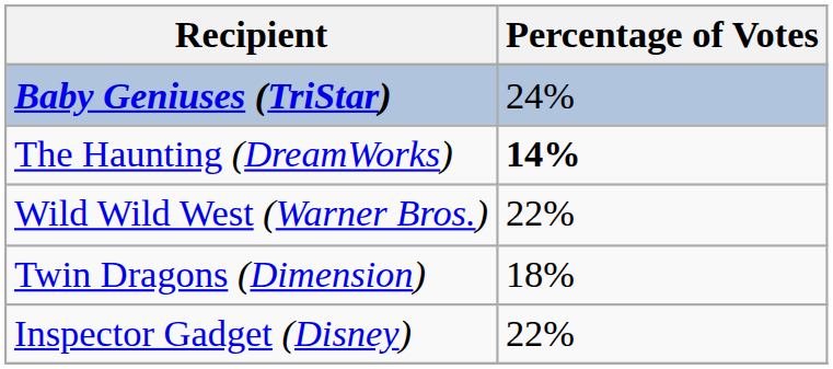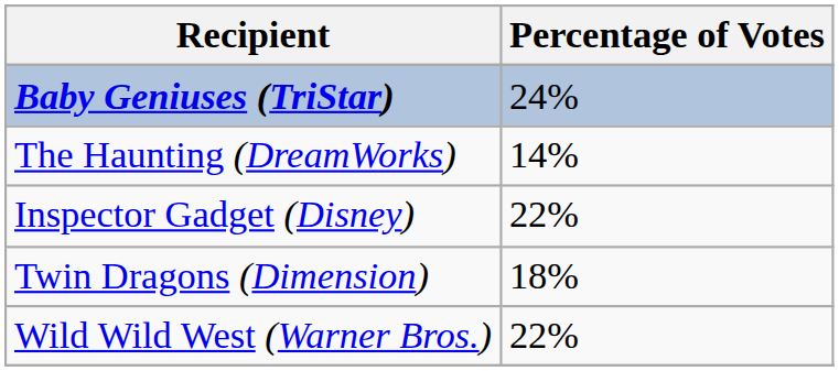The Haunting (DreamWorks) | Percentage of Votes: bold -> normal
rows swapped: Inspector Gadget (Disney) <-> Wild Wild West (Warner Bros.)
